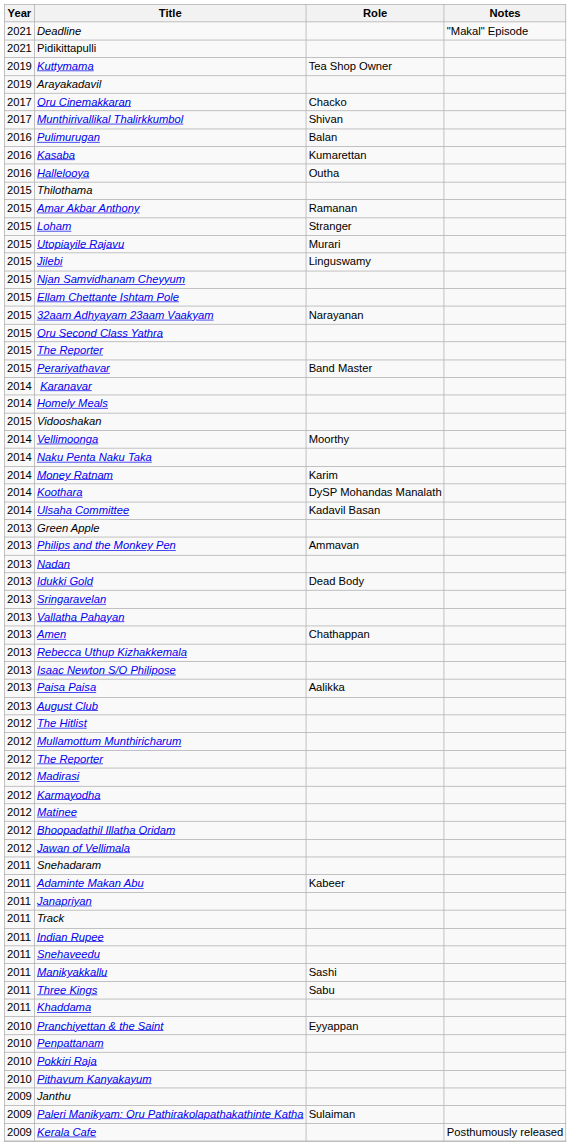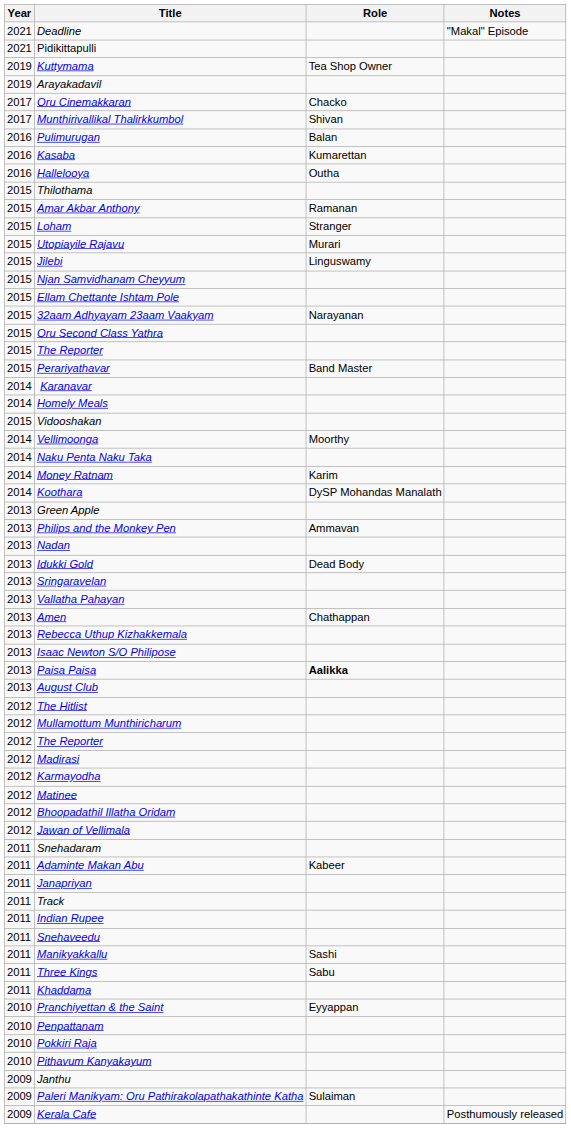- row: 2014 | Ulsaha Committee | Kadavil Basan
Paisa Paisa | Role: normal -> bold
